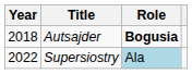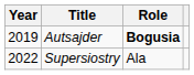Autsajder | Year: 2018 -> 2019
Supersiostry | Role: lightblue background -> no background
